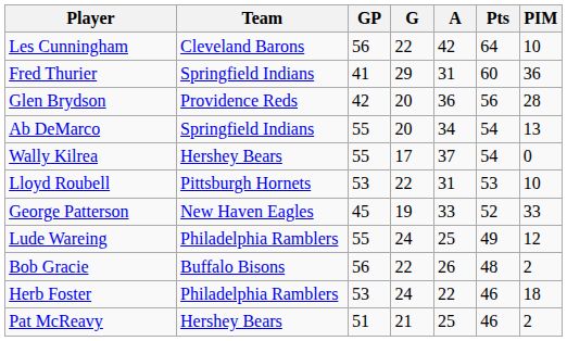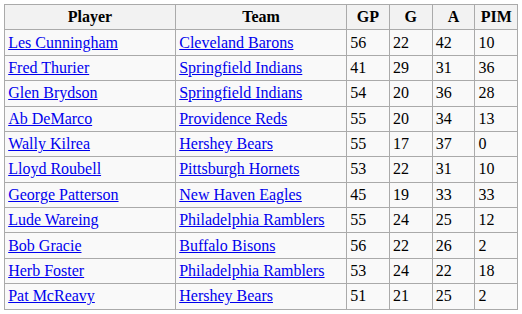- column: Pts | 64 | 60 | 56 | 54 | 54 | 53 | 52 | 49 | 48 | 46 | 46
Glen Brydson | Team: Providence Reds -> Springfield Indians
Glen Brydson | GP: 42 -> 54
Ab DeMarco | Team: Springfield Indians -> Providence Reds
